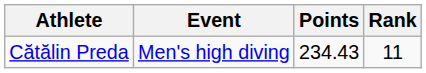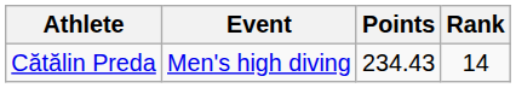Cătălin Preda | Rank: 11 -> 14
